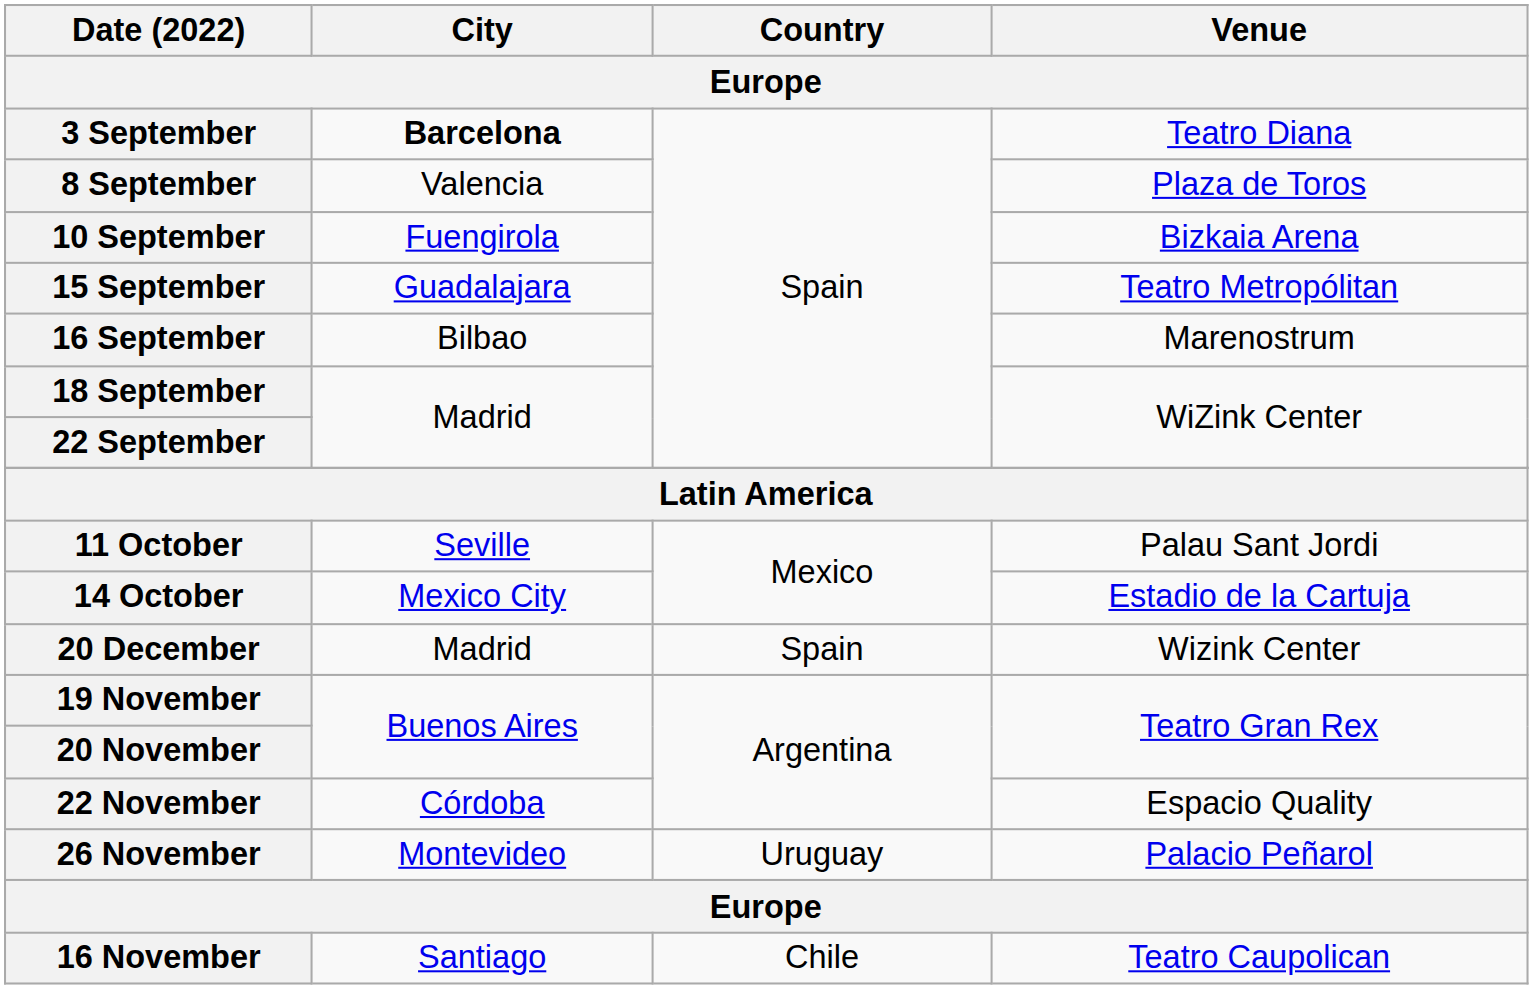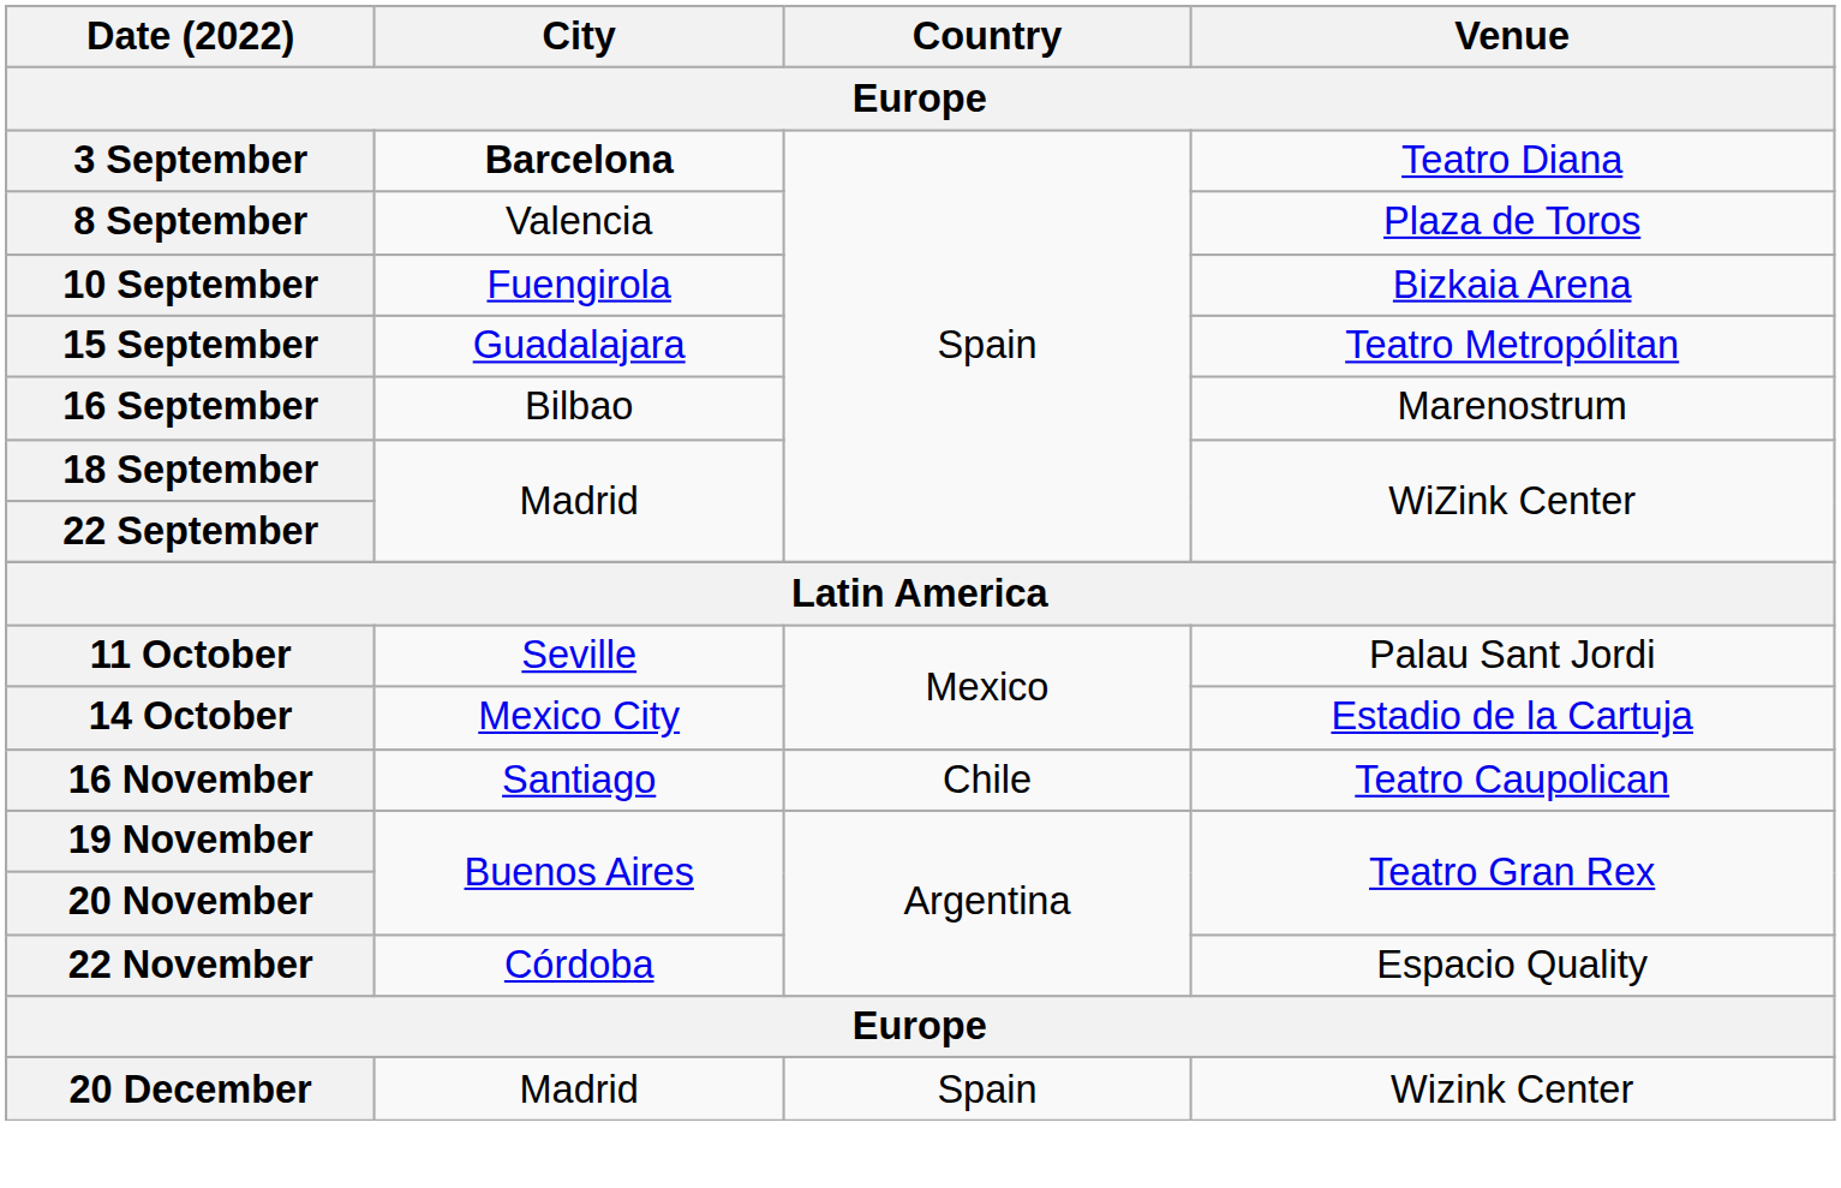rows swapped: 16 November <-> 20 December
- row: 26 November | Montevideo | Uruguay | Palacio Peñarol
